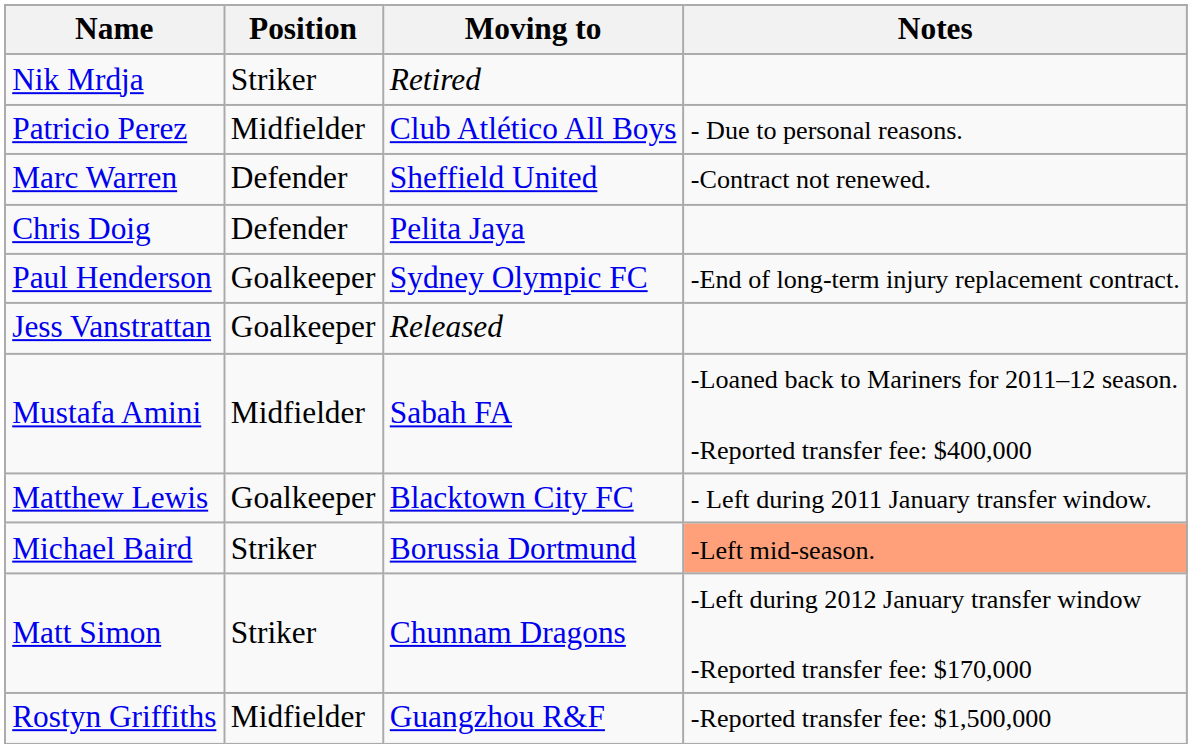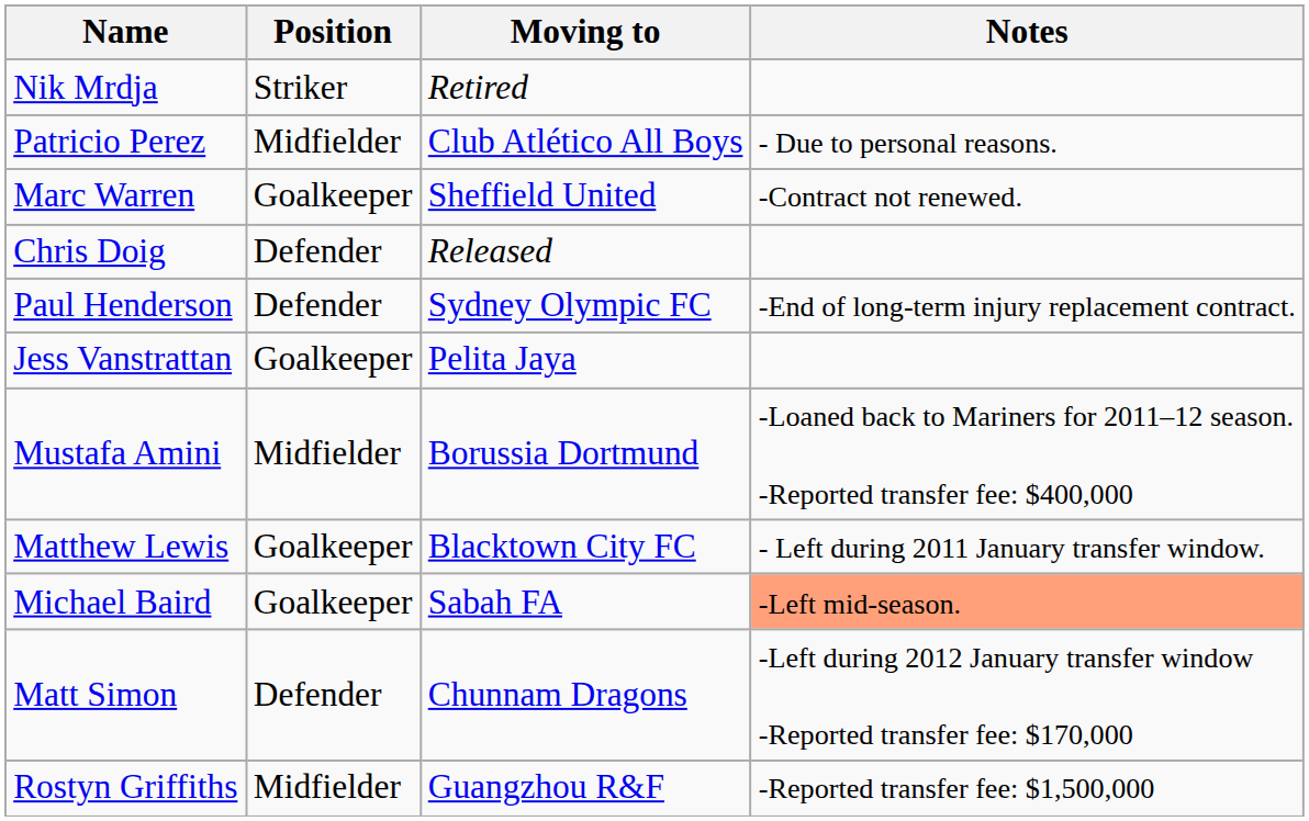Marc Warren | Position: Defender -> Goalkeeper
Chris Doig | Moving to: Pelita Jaya -> Released
Paul Henderson | Position: Goalkeeper -> Defender
Jess Vanstrattan | Moving to: Released -> Pelita Jaya
Mustafa Amini | Moving to: Sabah FA -> Borussia Dortmund
Michael Baird | Position: Striker -> Goalkeeper
Michael Baird | Moving to: Borussia Dortmund -> Sabah FA
Matt Simon | Position: Striker -> Defender
